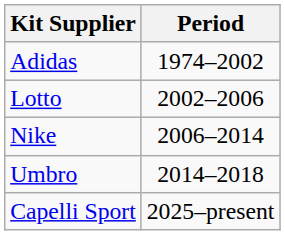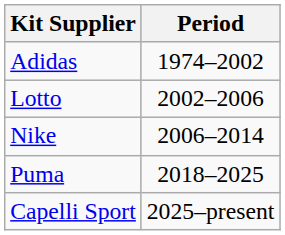- row: Umbro | 2014–2018
+ row: Puma | 2018–2025
